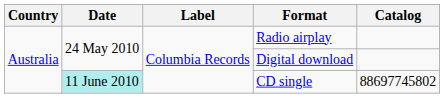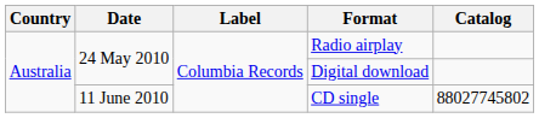CD single | Date: paleturquoise background -> no background
CD single | Catalog: 88697745802 -> 88027745802
